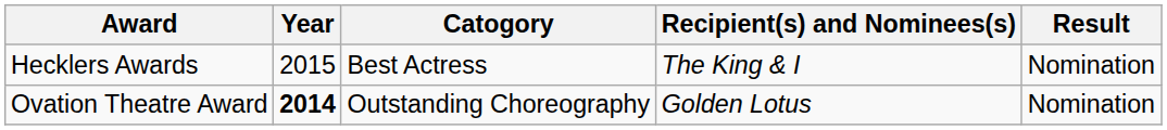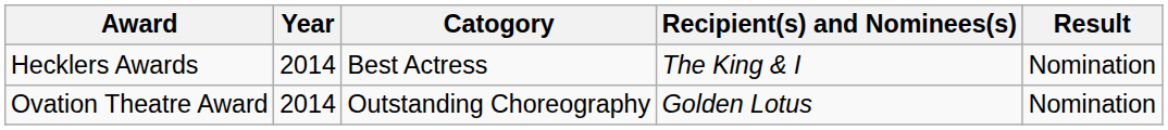Hecklers Awards | Year: 2015 -> 2014
Ovation Theatre Award | Year: bold -> normal
